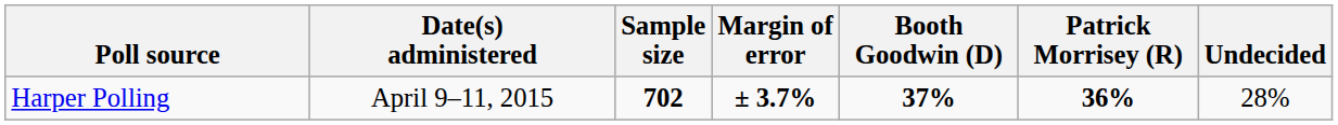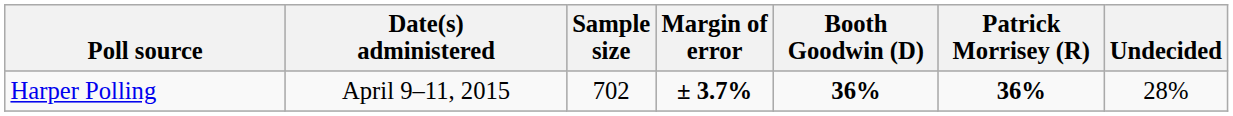Harper Polling | Sample size: bold -> normal
Harper Polling | Booth Goodwin (D): 37% -> 36%
